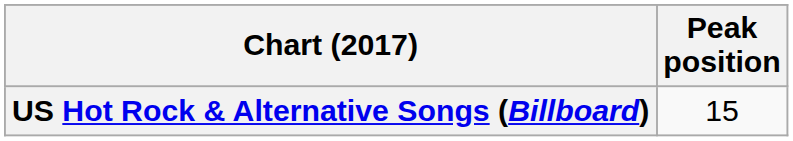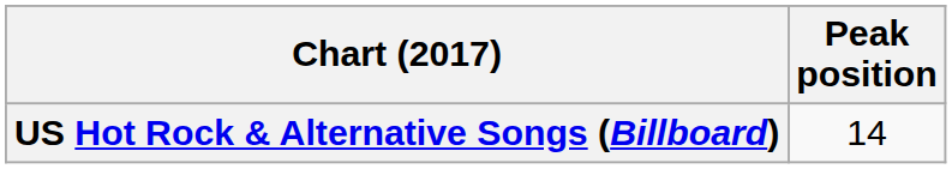US Hot Rock & Alternative Songs (Billboard) | Peak position: 15 -> 14
